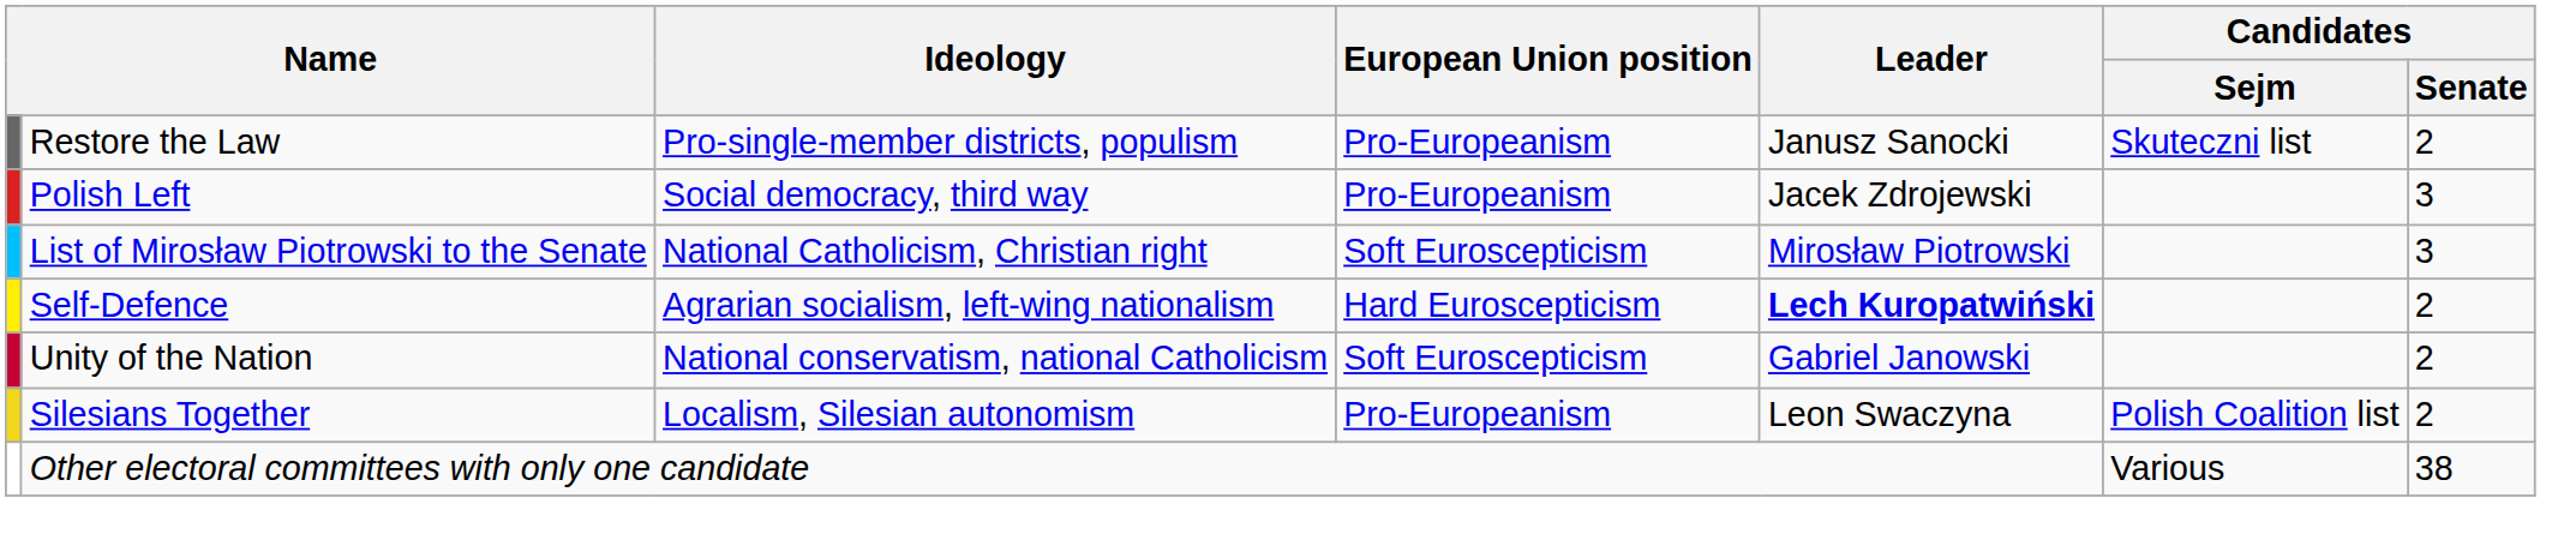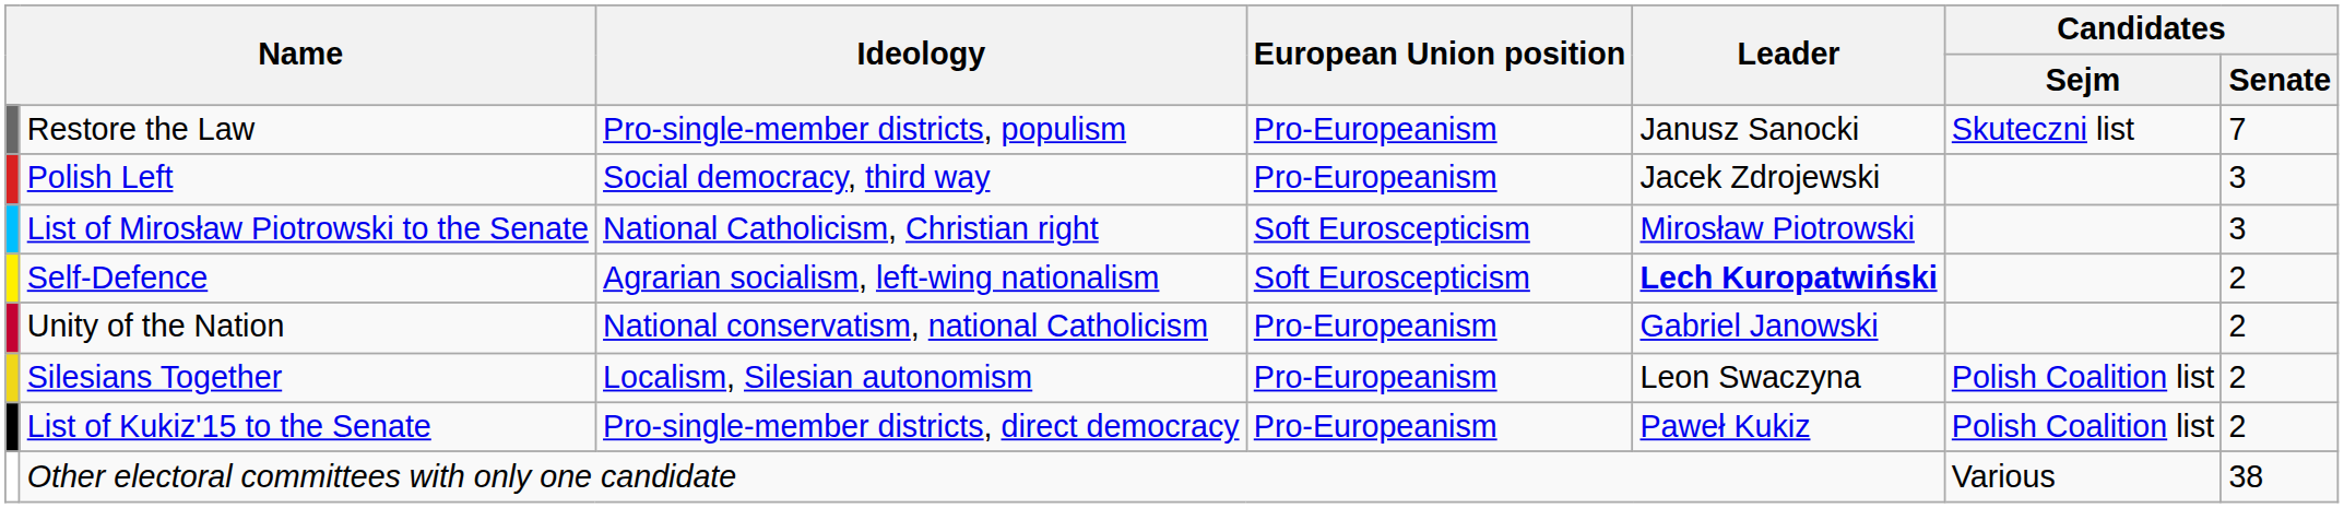Restore the Law | Candidates / Senate: 2 -> 7
Self-Defence | European Union position: Hard Euroscepticism -> Soft Euroscepticism
Unity of the Nation | European Union position: Soft Euroscepticism -> Pro-Europeanism
+ row: List of Kukiz'15 to the Senate | Pro-single-member districts, direct democracy | Pro-Europeanism | Paweł Kukiz | Polish Coalition list | 2
